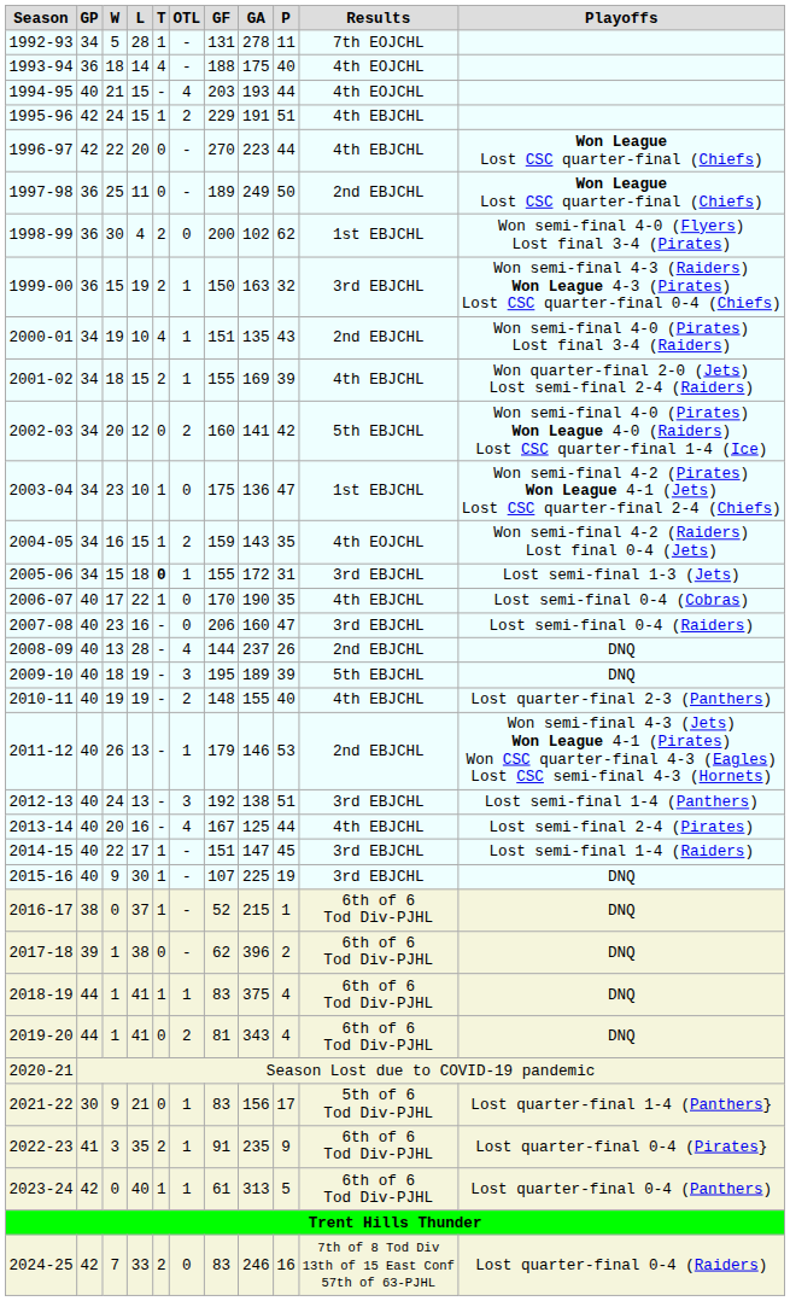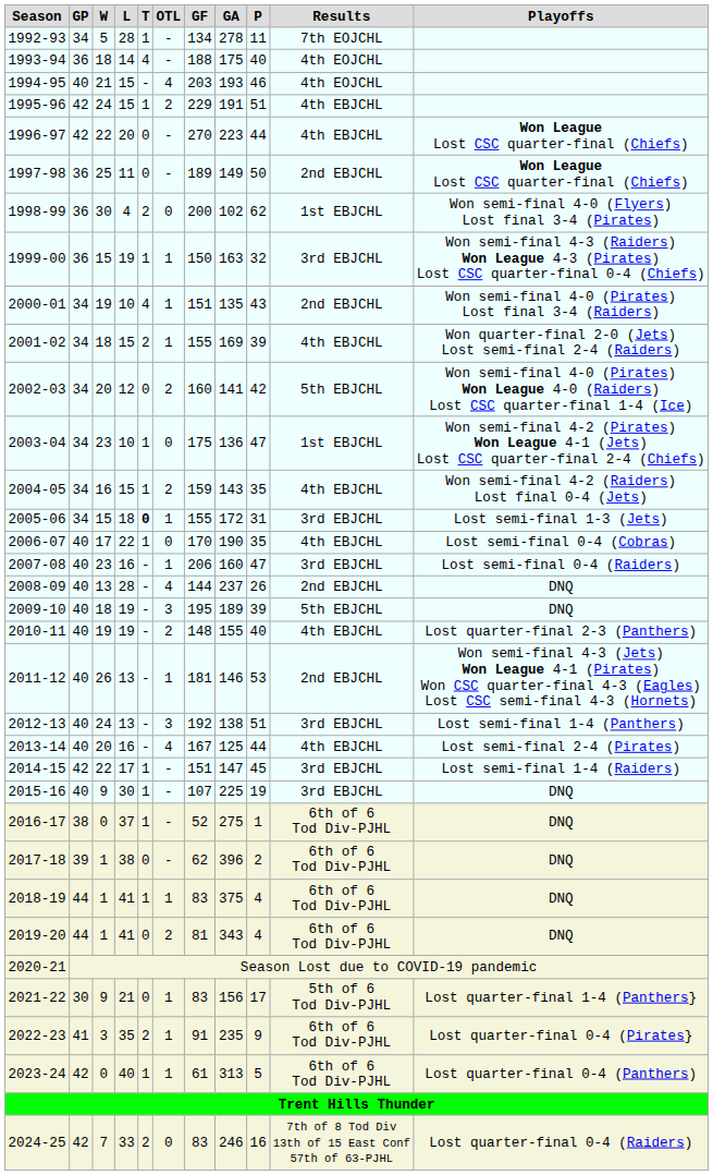1992-93 | GF: 131 -> 134
1994-95 | P: 44 -> 46
1997-98 | GA: 249 -> 149
1999-00 | T: 2 -> 1
2004-05 | Results: 4th EOJCHL -> 4th EBJCHL
2007-08 | OTL: 0 -> 1
2011-12 | GF: 179 -> 181
2014-15 | GP: 40 -> 42
2016-17 | GA: 215 -> 275
